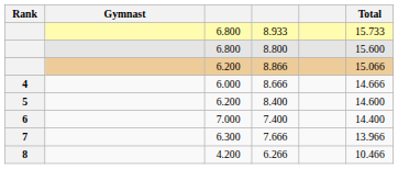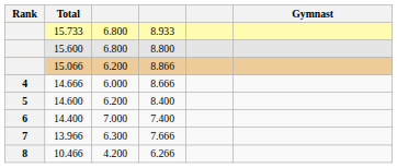columns swapped: Gymnast <-> Total
